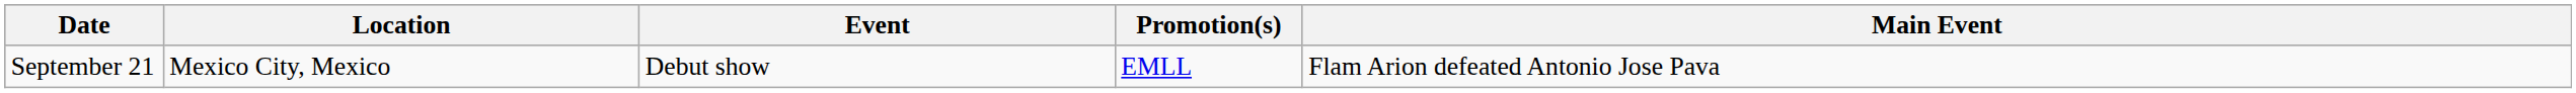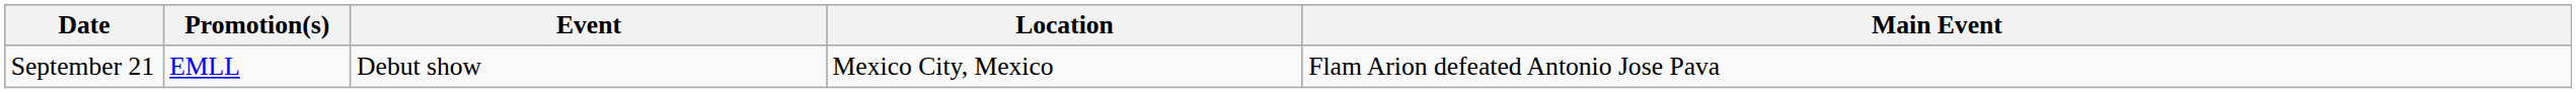columns swapped: Promotion(s) <-> Location
